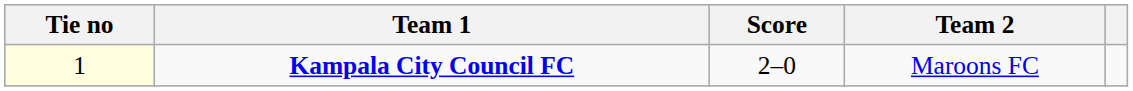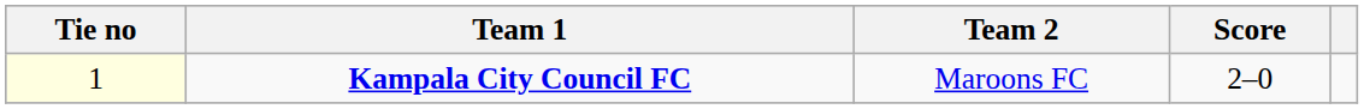columns swapped: Score <-> Team 2
